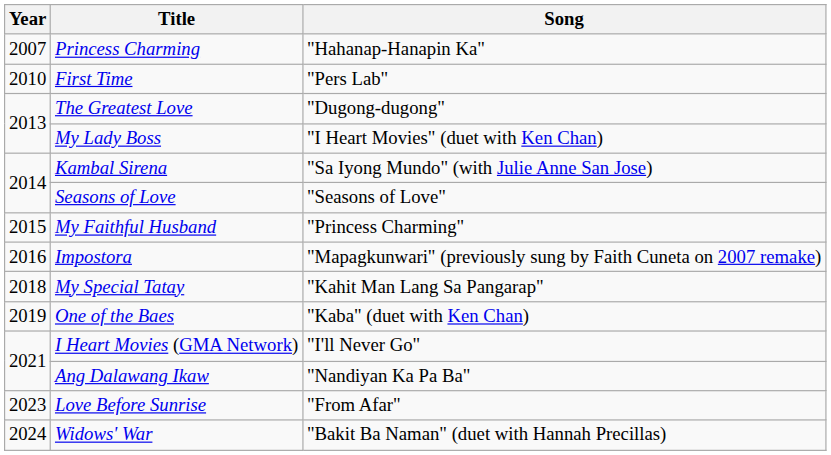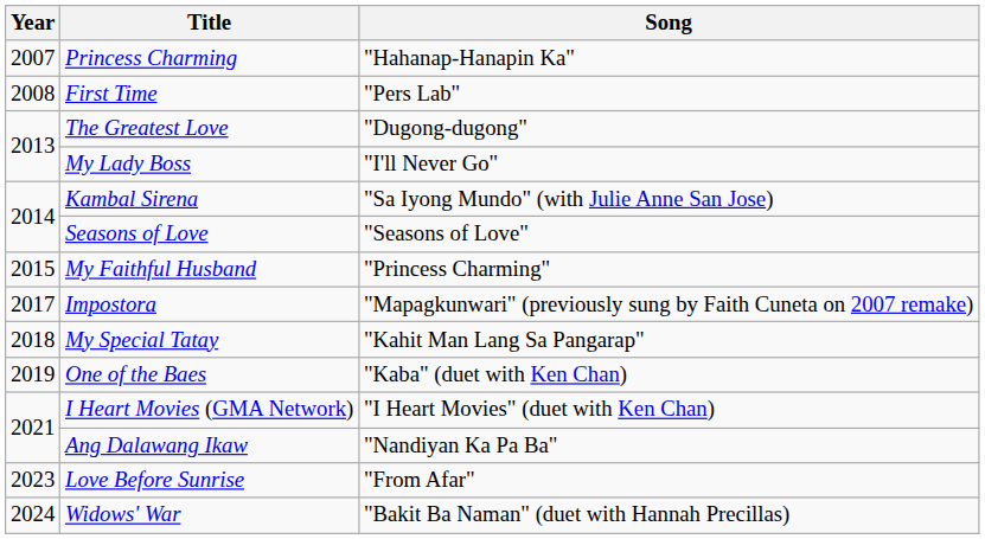First Time | Year: 2010 -> 2008
My Lady Boss | Song: "I Heart Movies" (duet with Ken Chan) -> "I'll Never Go"
Impostora | Year: 2016 -> 2017
I Heart Movies (GMA Network) | Song: "I'll Never Go" -> "I Heart Movies" (duet with Ken Chan)
